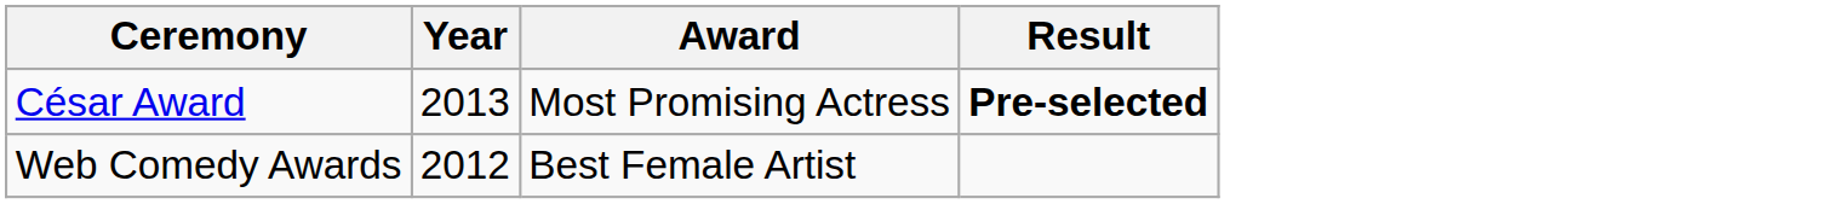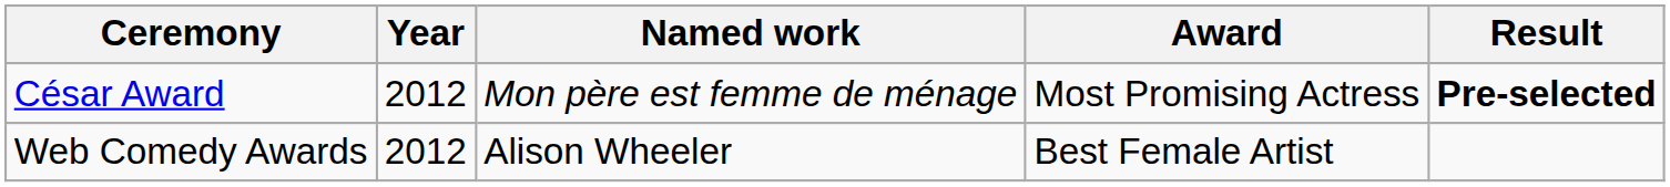+ column: Named work | Mon père est femme de ménage | Alison Wheeler
César Award | Year: 2013 -> 2012
